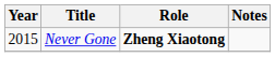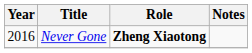Never Gone | Year: 2015 -> 2016
